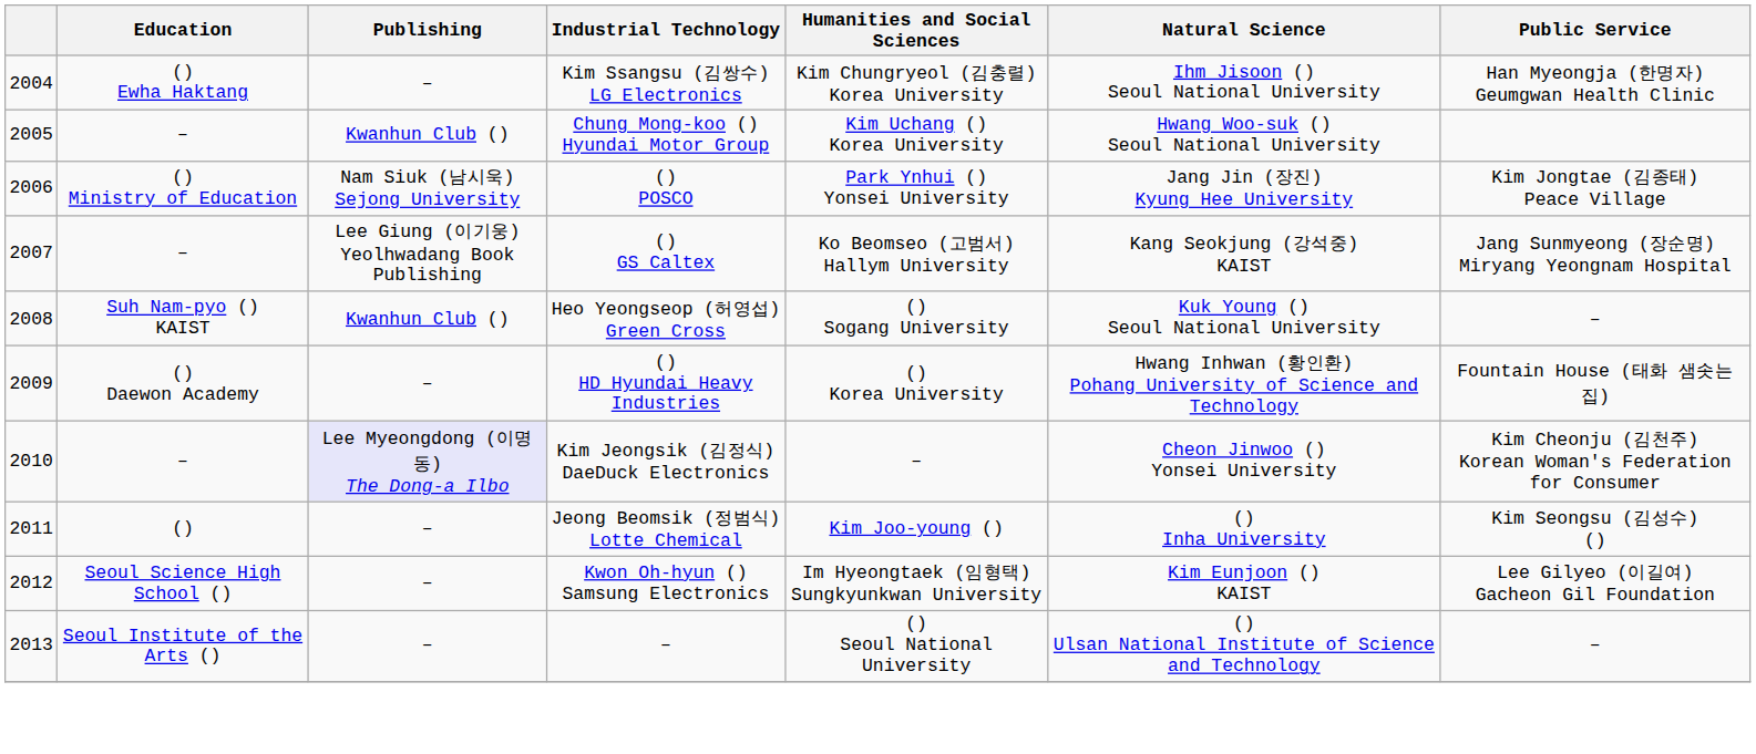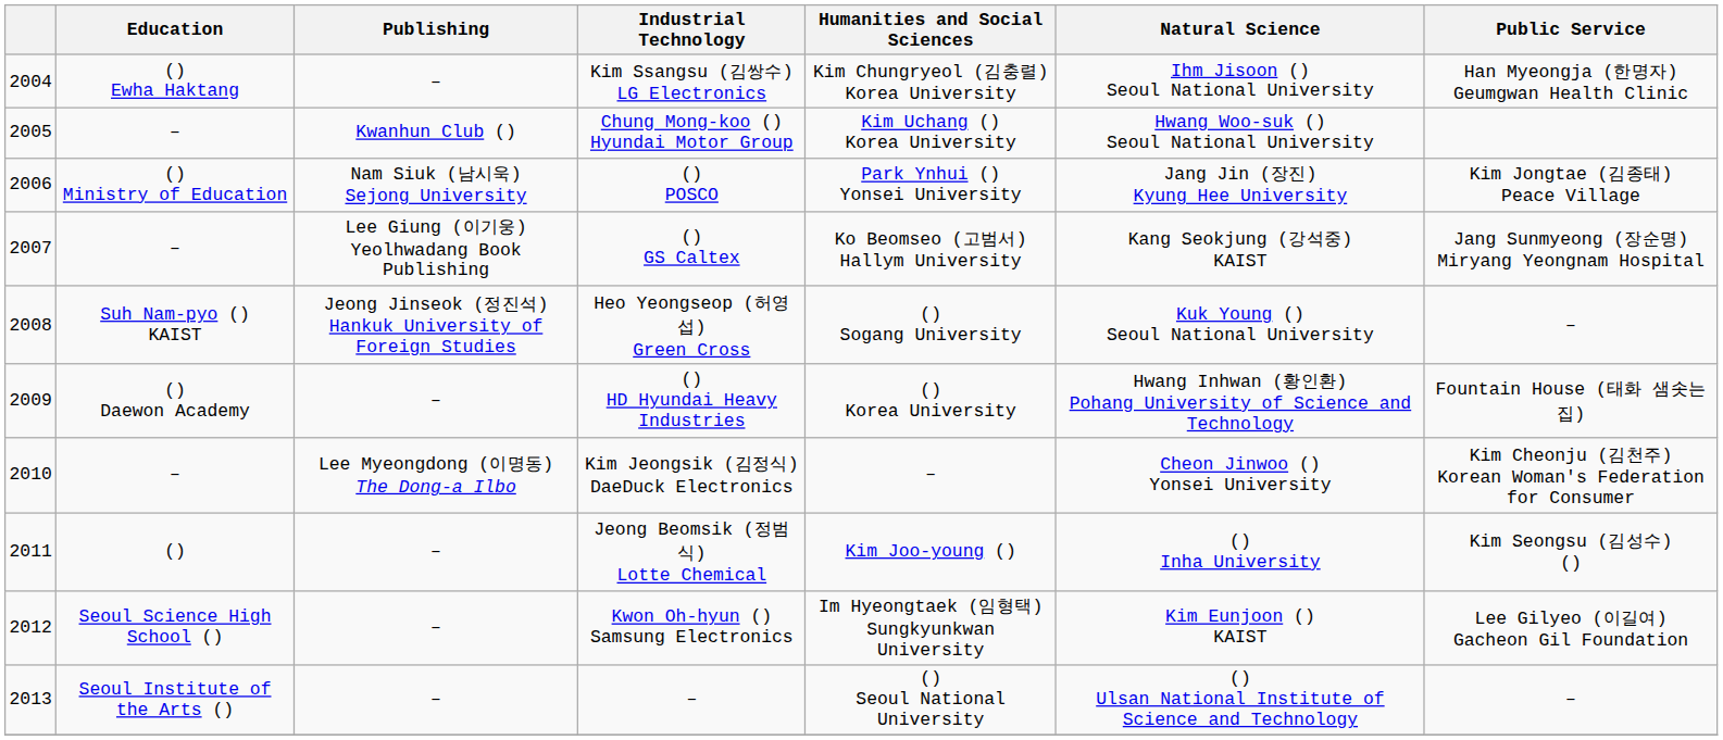Heo Yeongseop (허영섭) Green Cross | Publishing: Kwanhun Club () -> Jeong Jinseok (정진석) Hankuk University of Foreign Studies
Kim Jeongsik (김정식) DaeDuck Electronics | Publishing: lavender background -> no background
